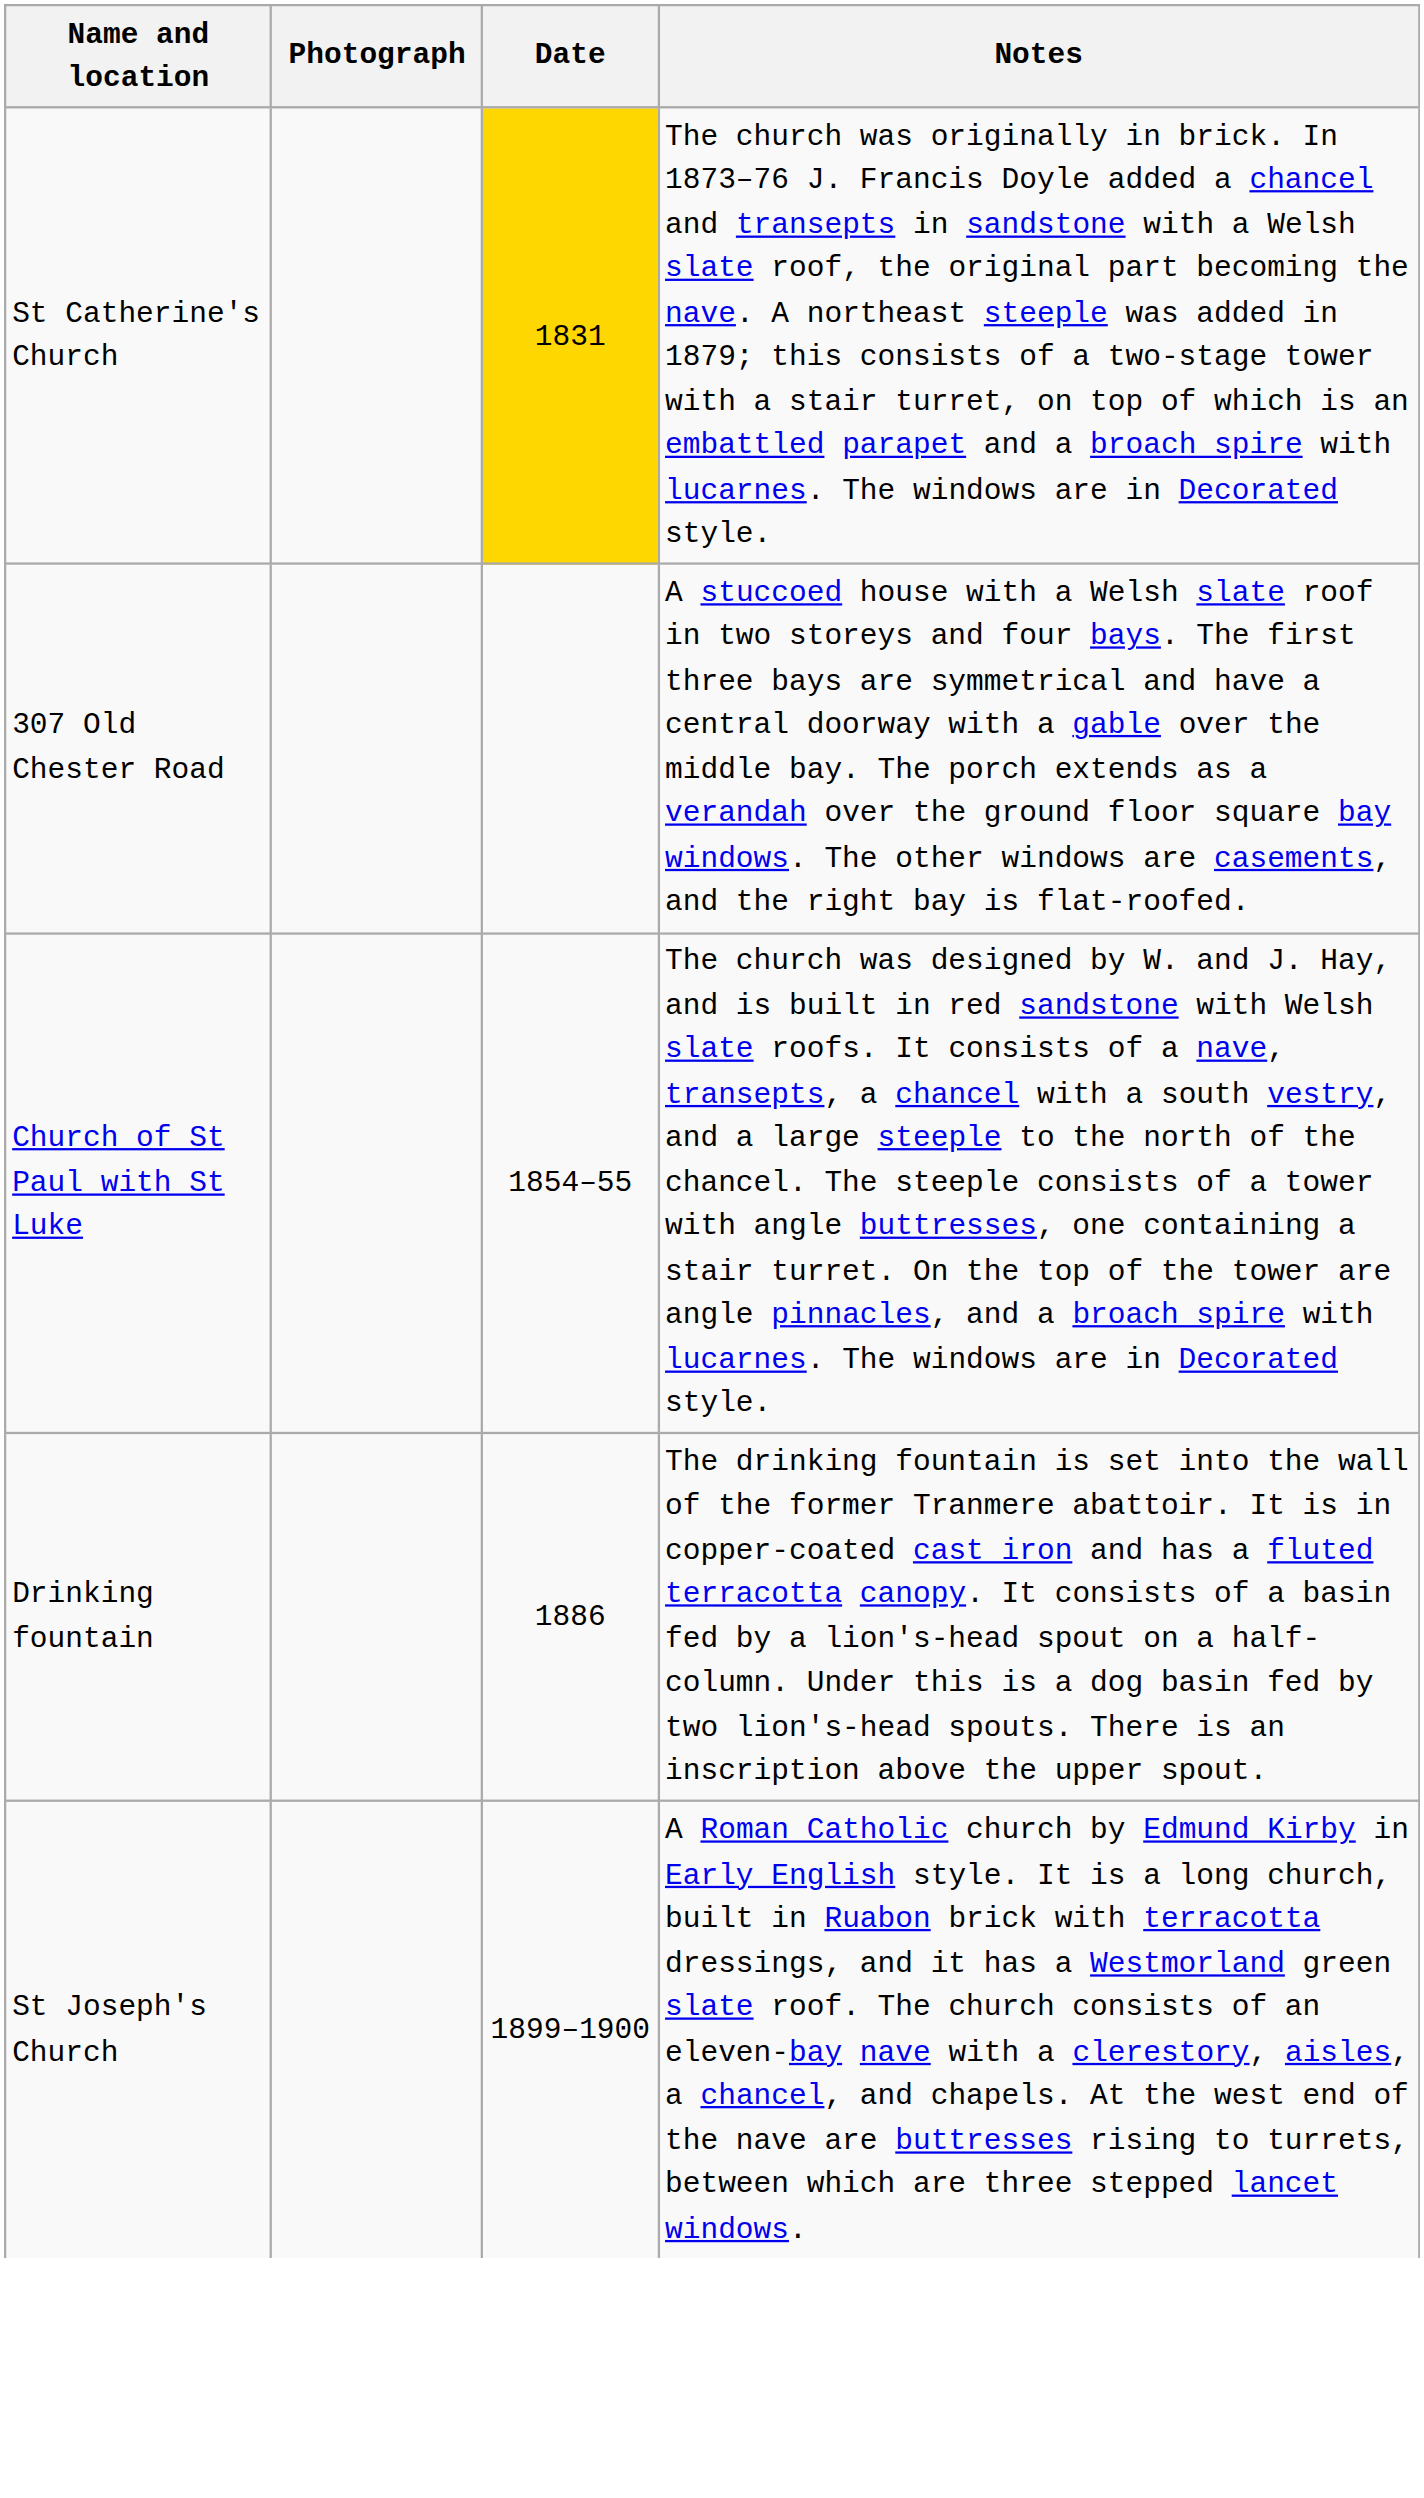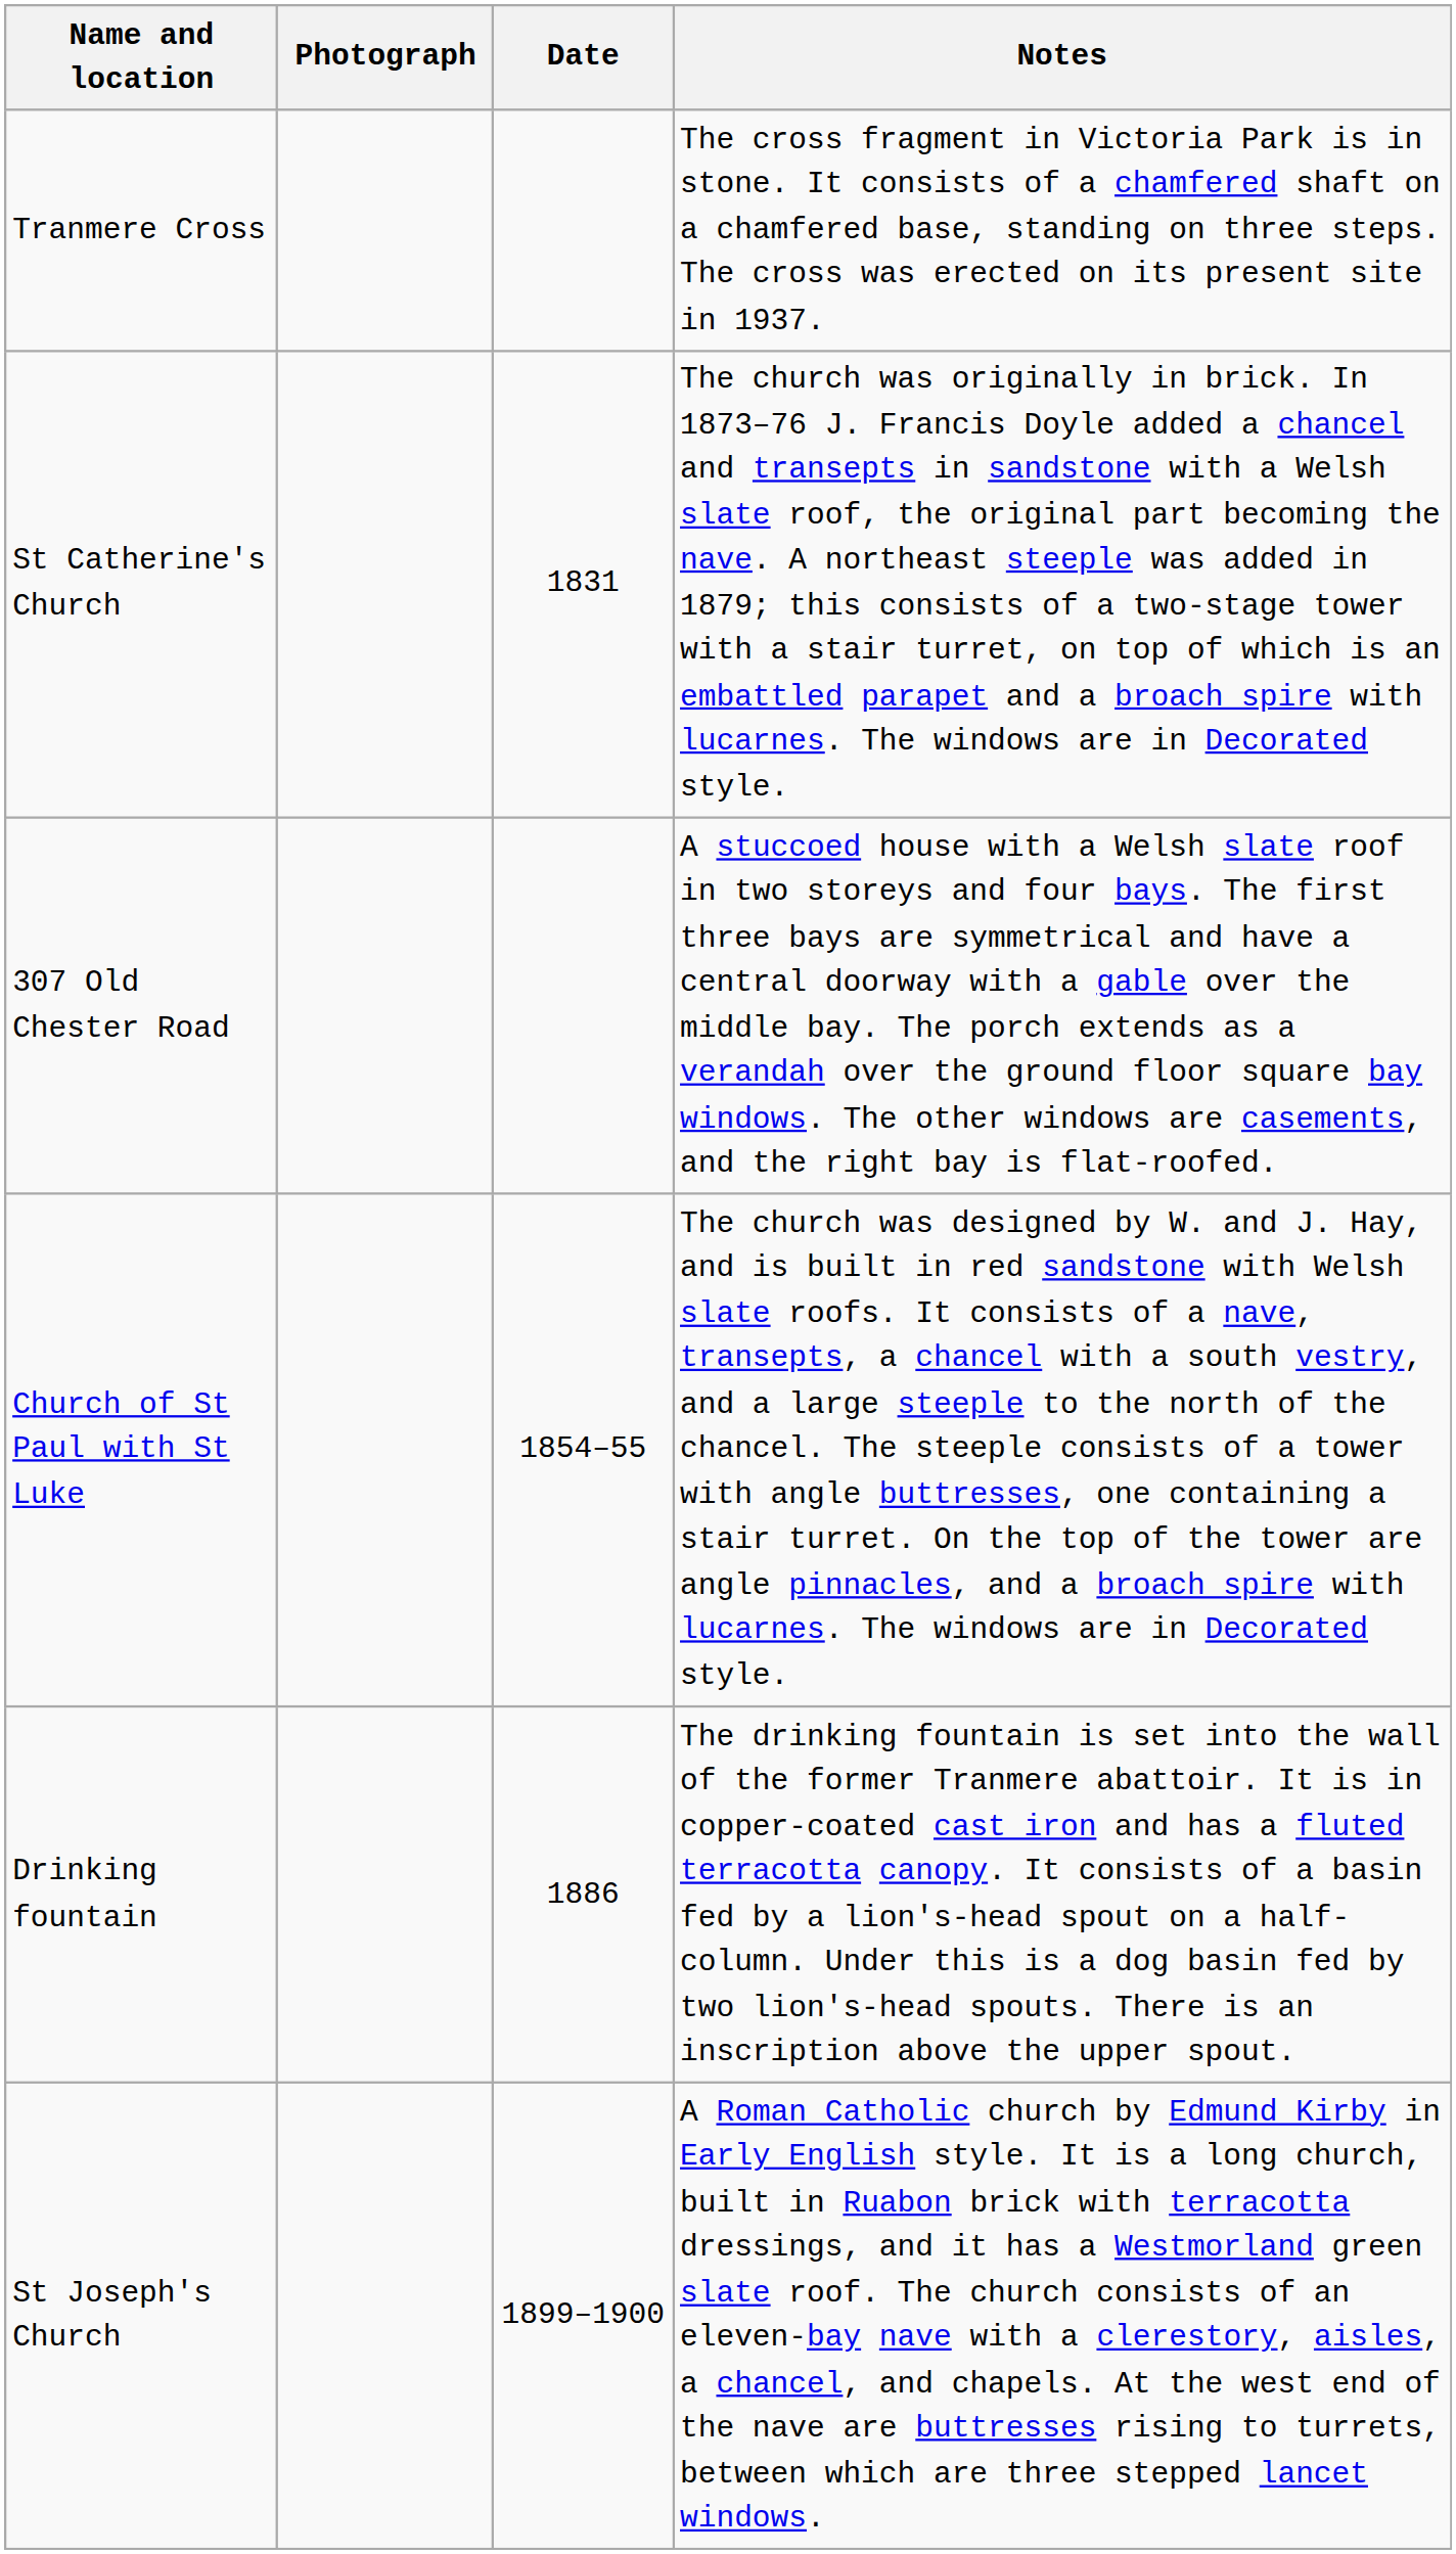+ row: Tranmere Cross | The cross fragment in Victoria Park is in stone. It consists of a chamfered shaft on a chamfered base, standing on three steps. The cross was erected on its present site in 1937.
St Catherine's Church | Date: gold background -> no background
